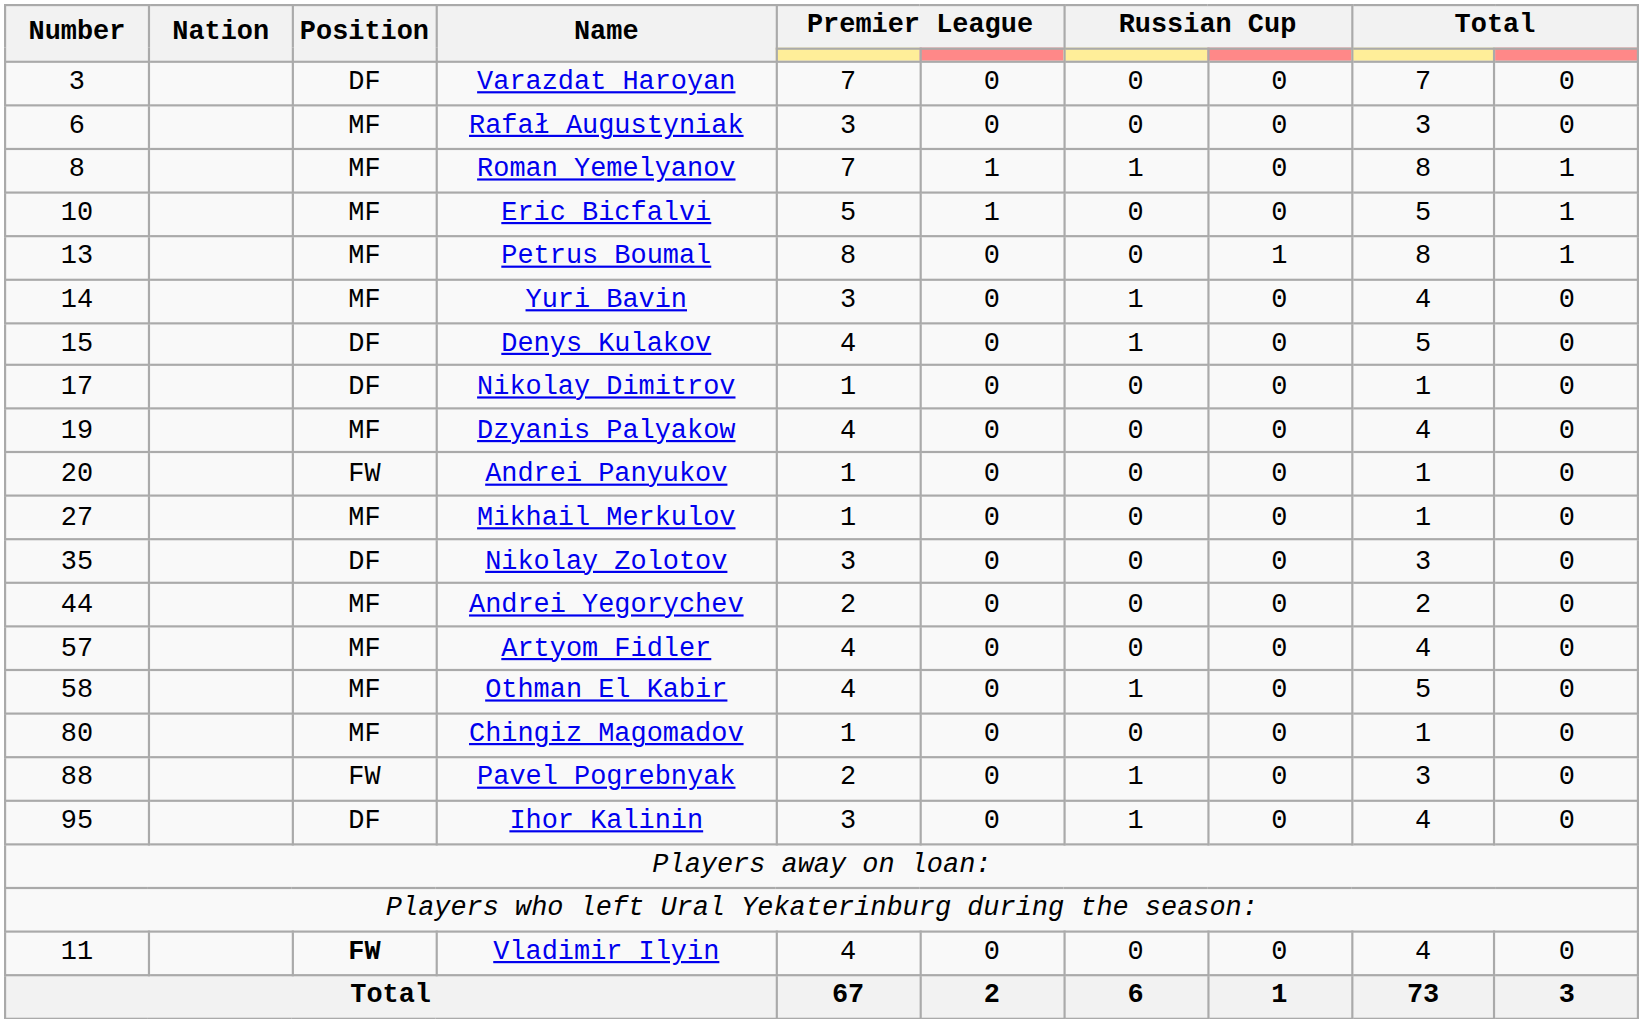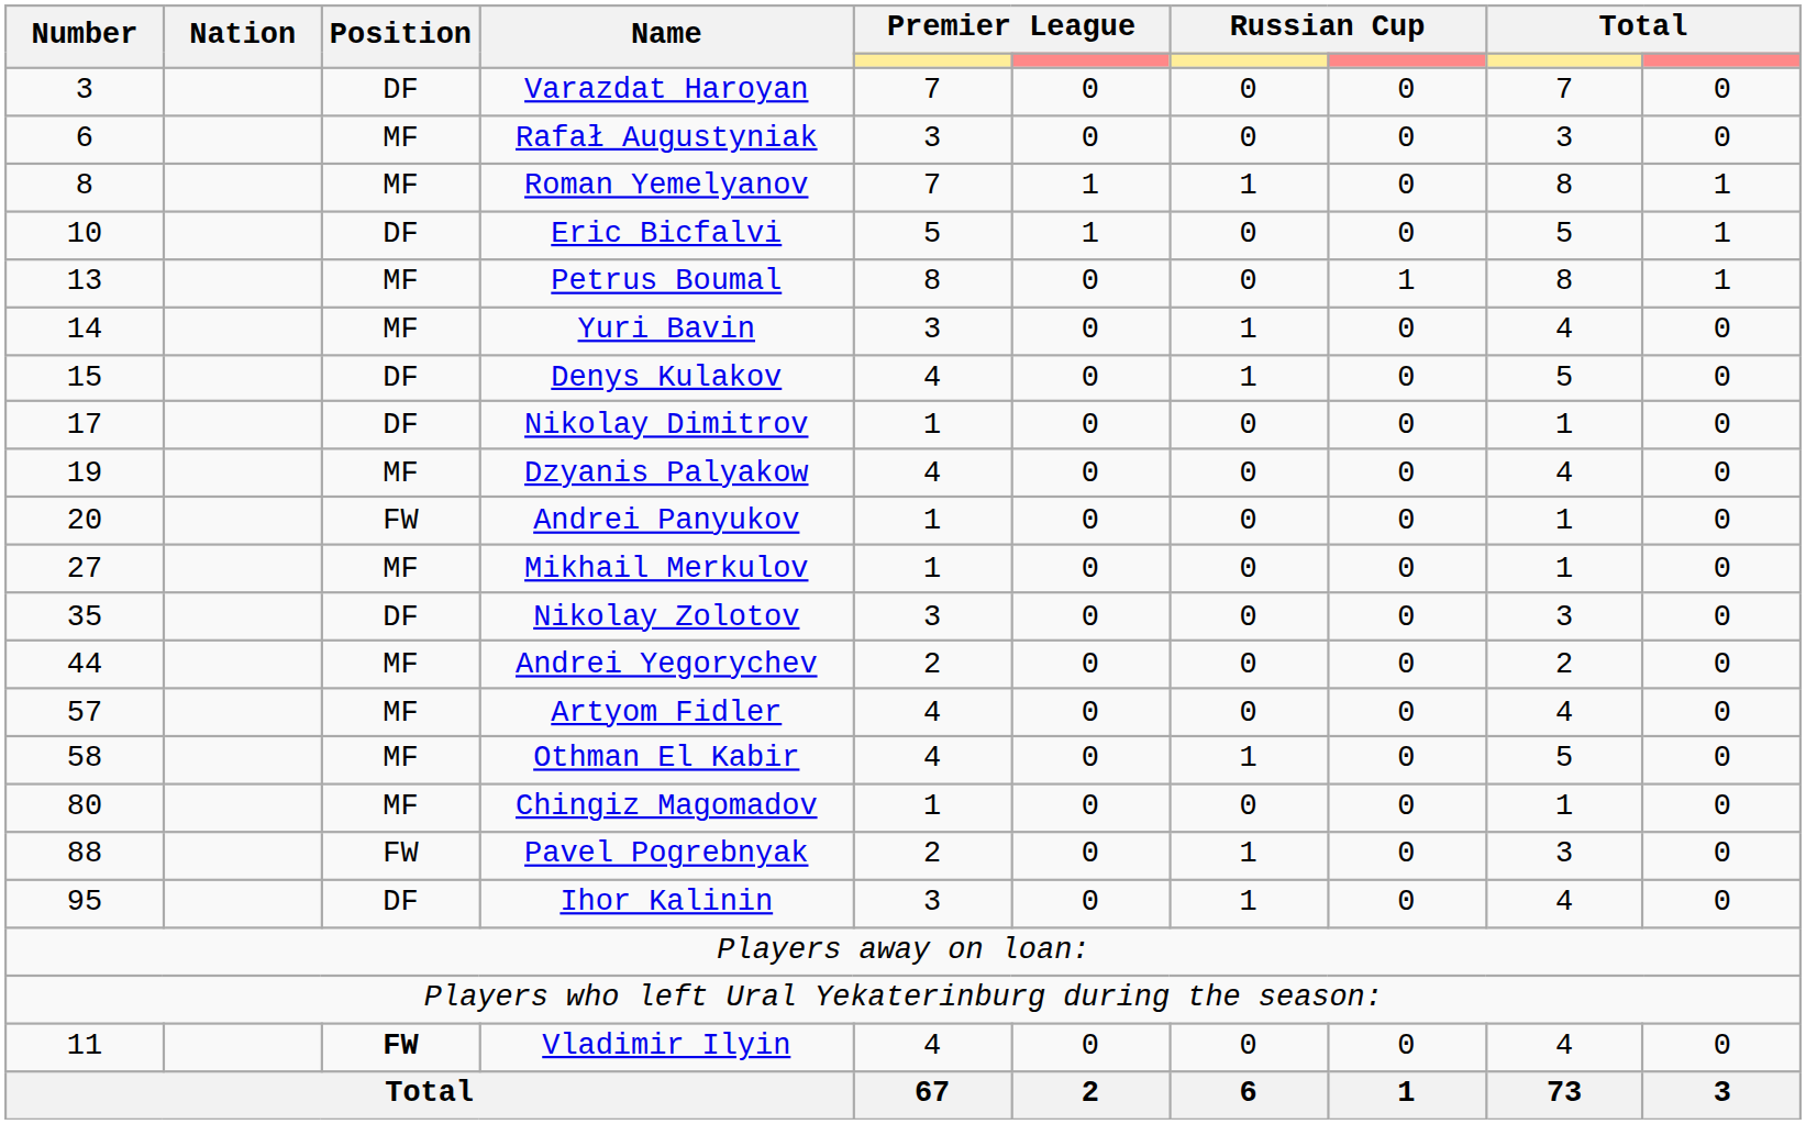Eric Bicfalvi | Position: MF -> DF
